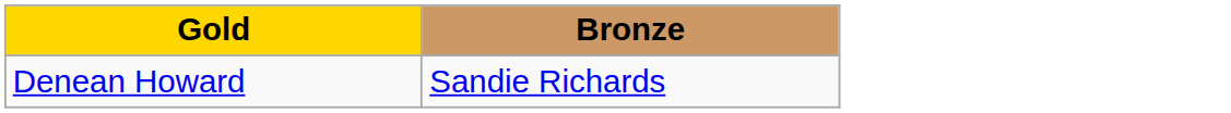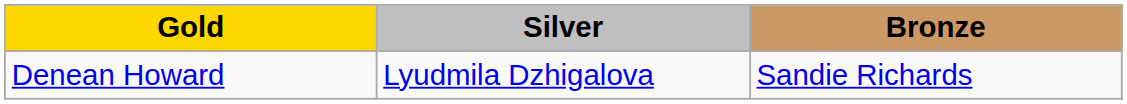+ column: Silver | Lyudmila Dzhigalova
